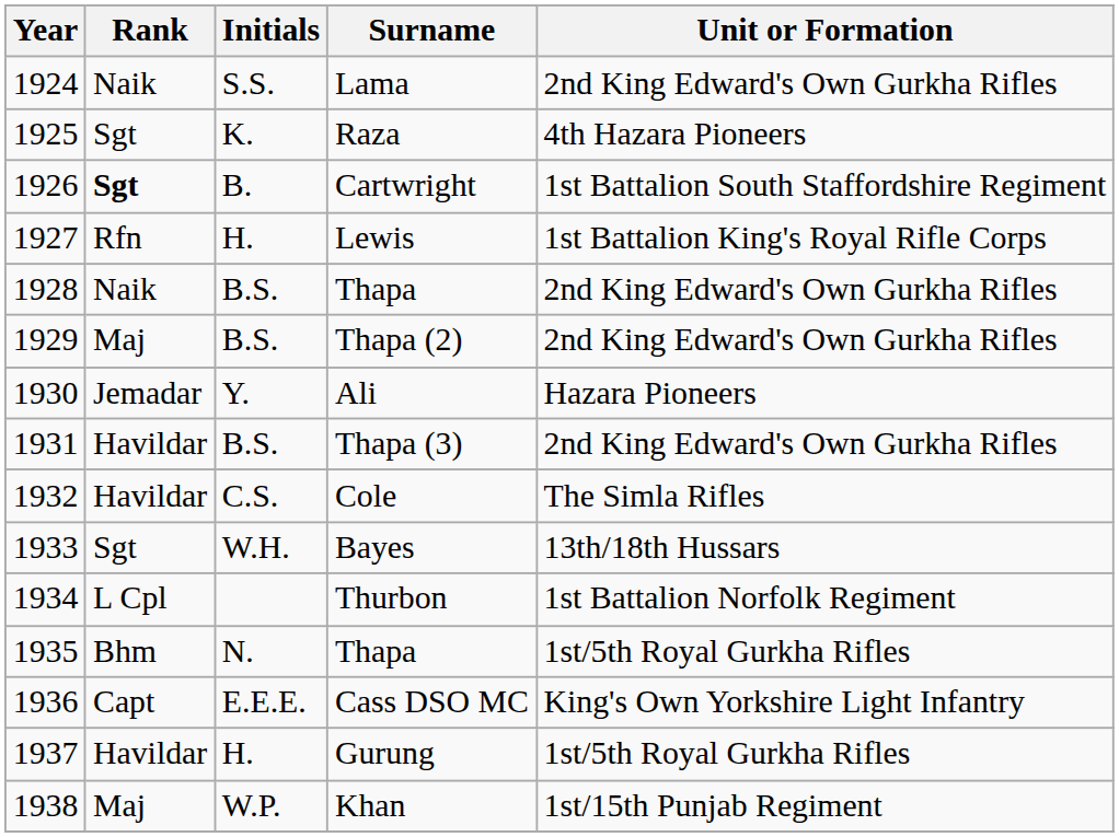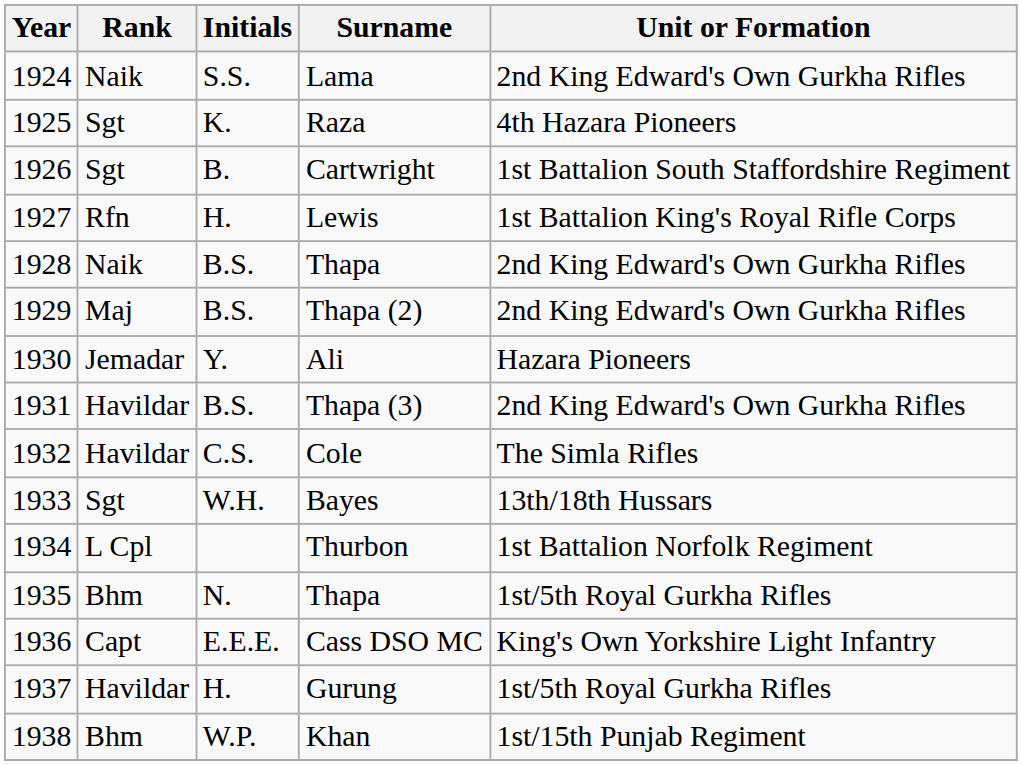Cartwright | Rank: bold -> normal
Khan | Rank: Maj -> Bhm
